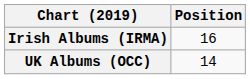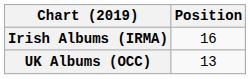UK Albums (OCC) | Position: 14 -> 13
